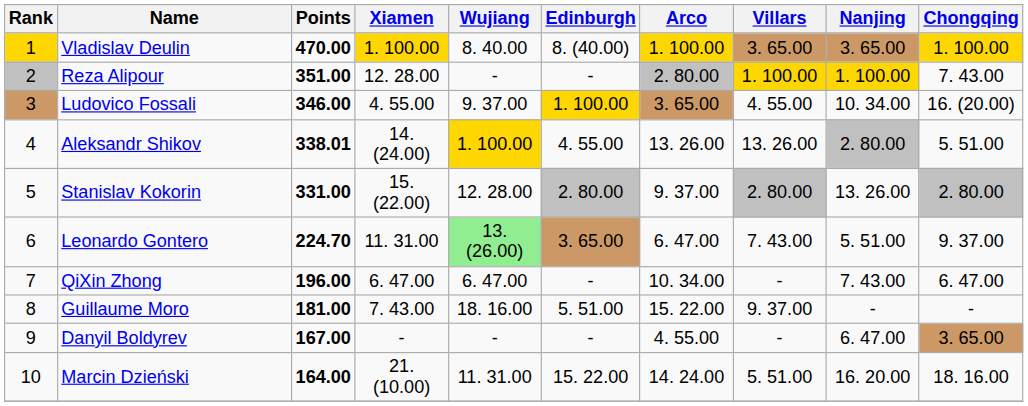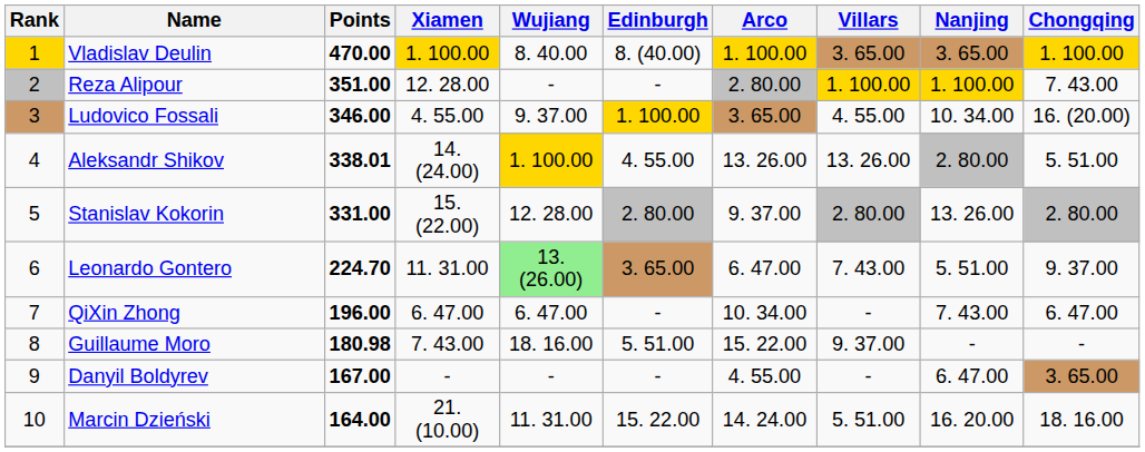Guillaume Moro | Points: 181.00 -> 180.98
